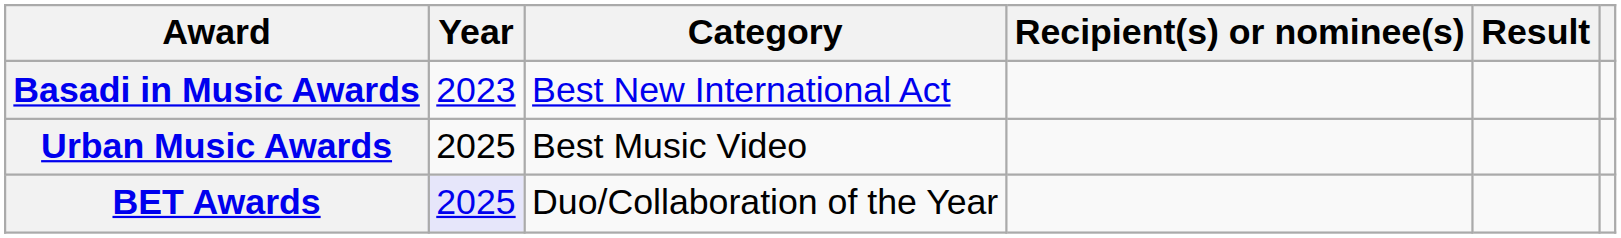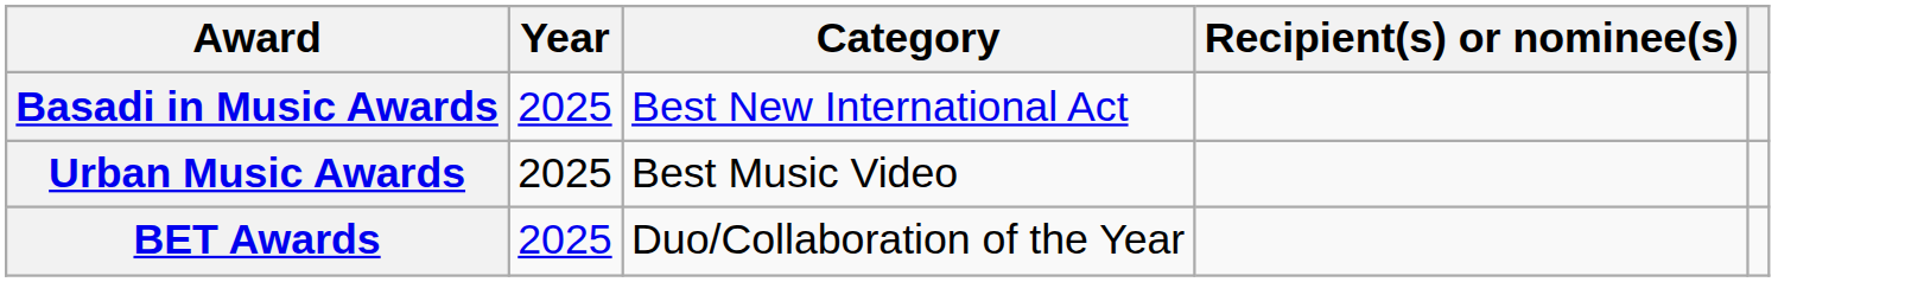- column: Result
Basadi in Music Awards | Year: 2023 -> 2025
BET Awards | Year: lavender background -> no background
